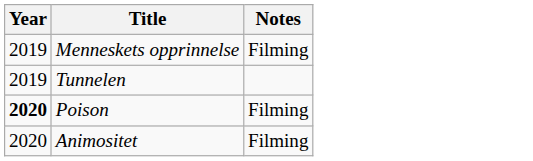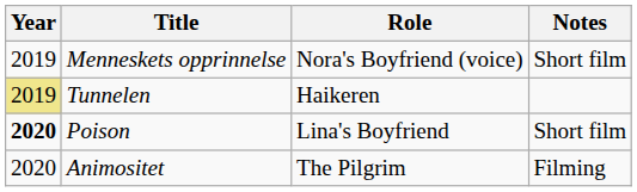+ column: Role | Nora's Boyfriend (voice) | Haikeren | Lina's Boyfriend | The Pilgrim
Menneskets opprinnelse | Notes: Filming -> Short film
Tunnelen | Year: no background -> khaki background
Poison | Notes: Filming -> Short film
